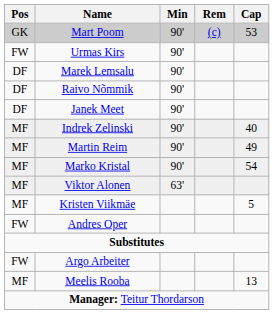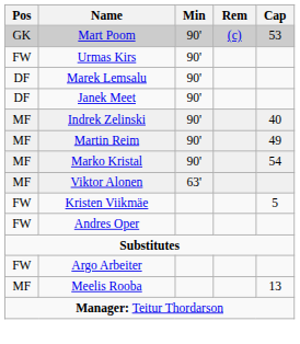- row: DF | Raivo Nõmmik | 90'
Kristen Viikmäe | Pos: MF -> FW
